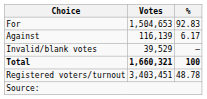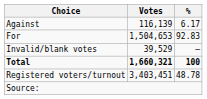rows swapped: For <-> Against
